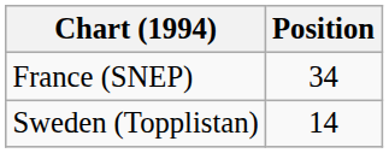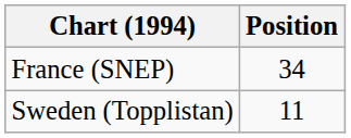Sweden (Topplistan) | Position: 14 -> 11
